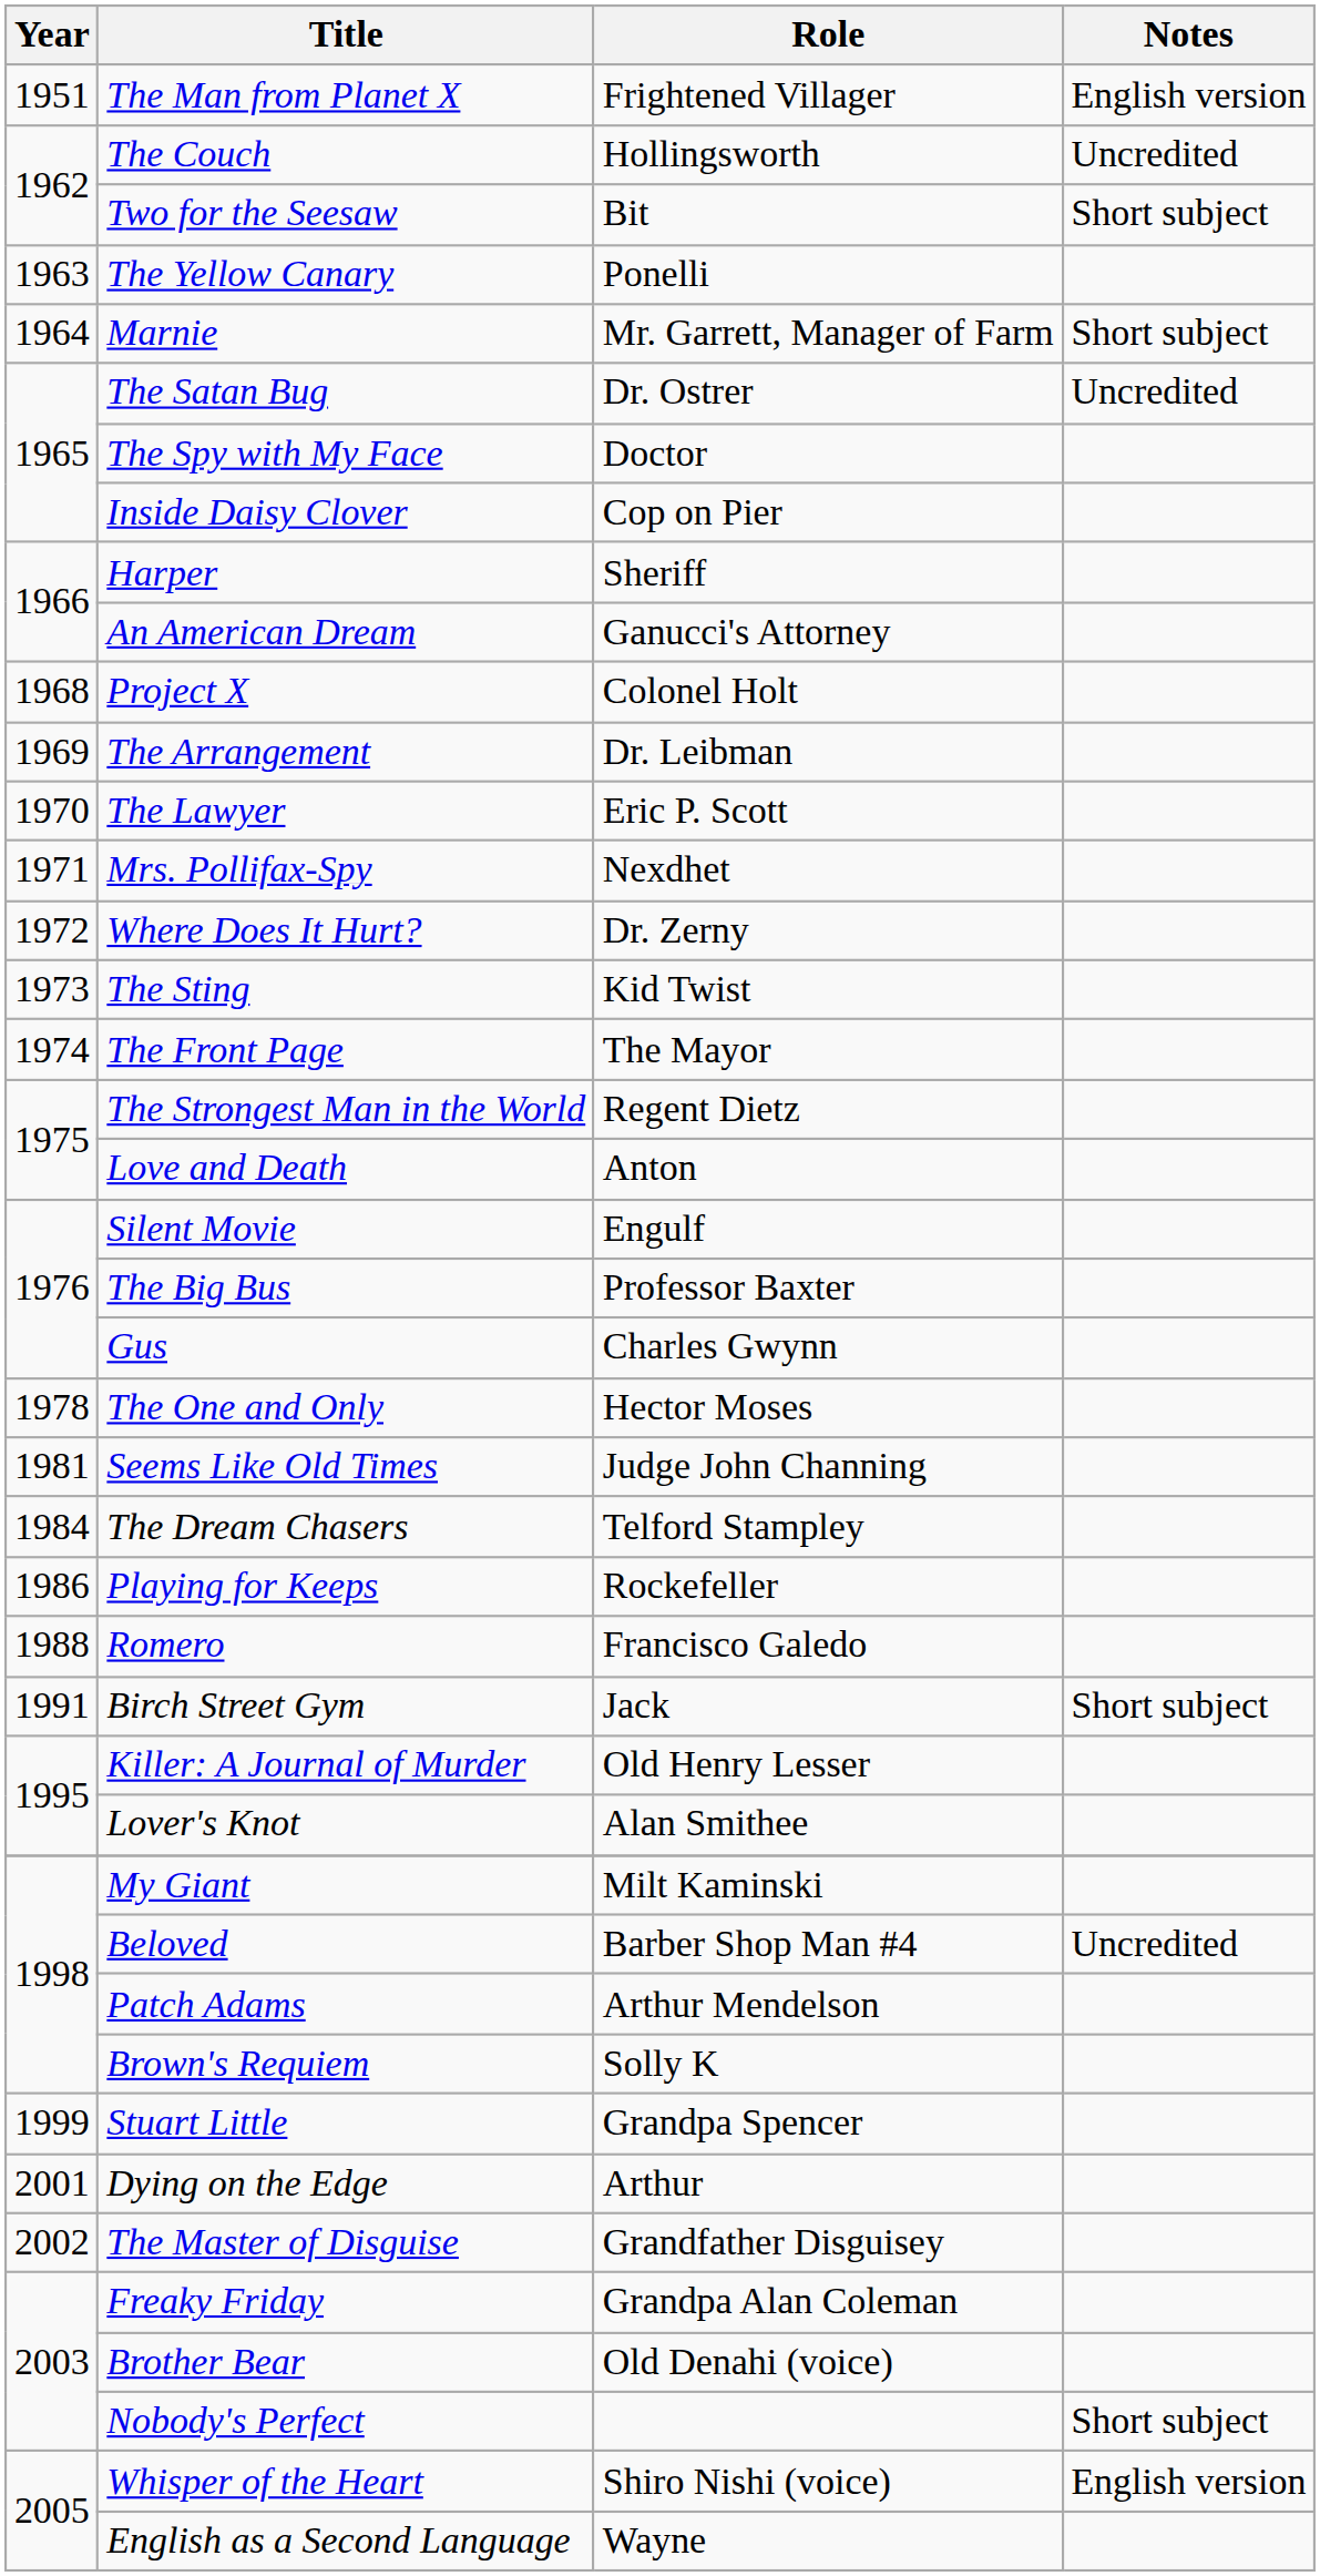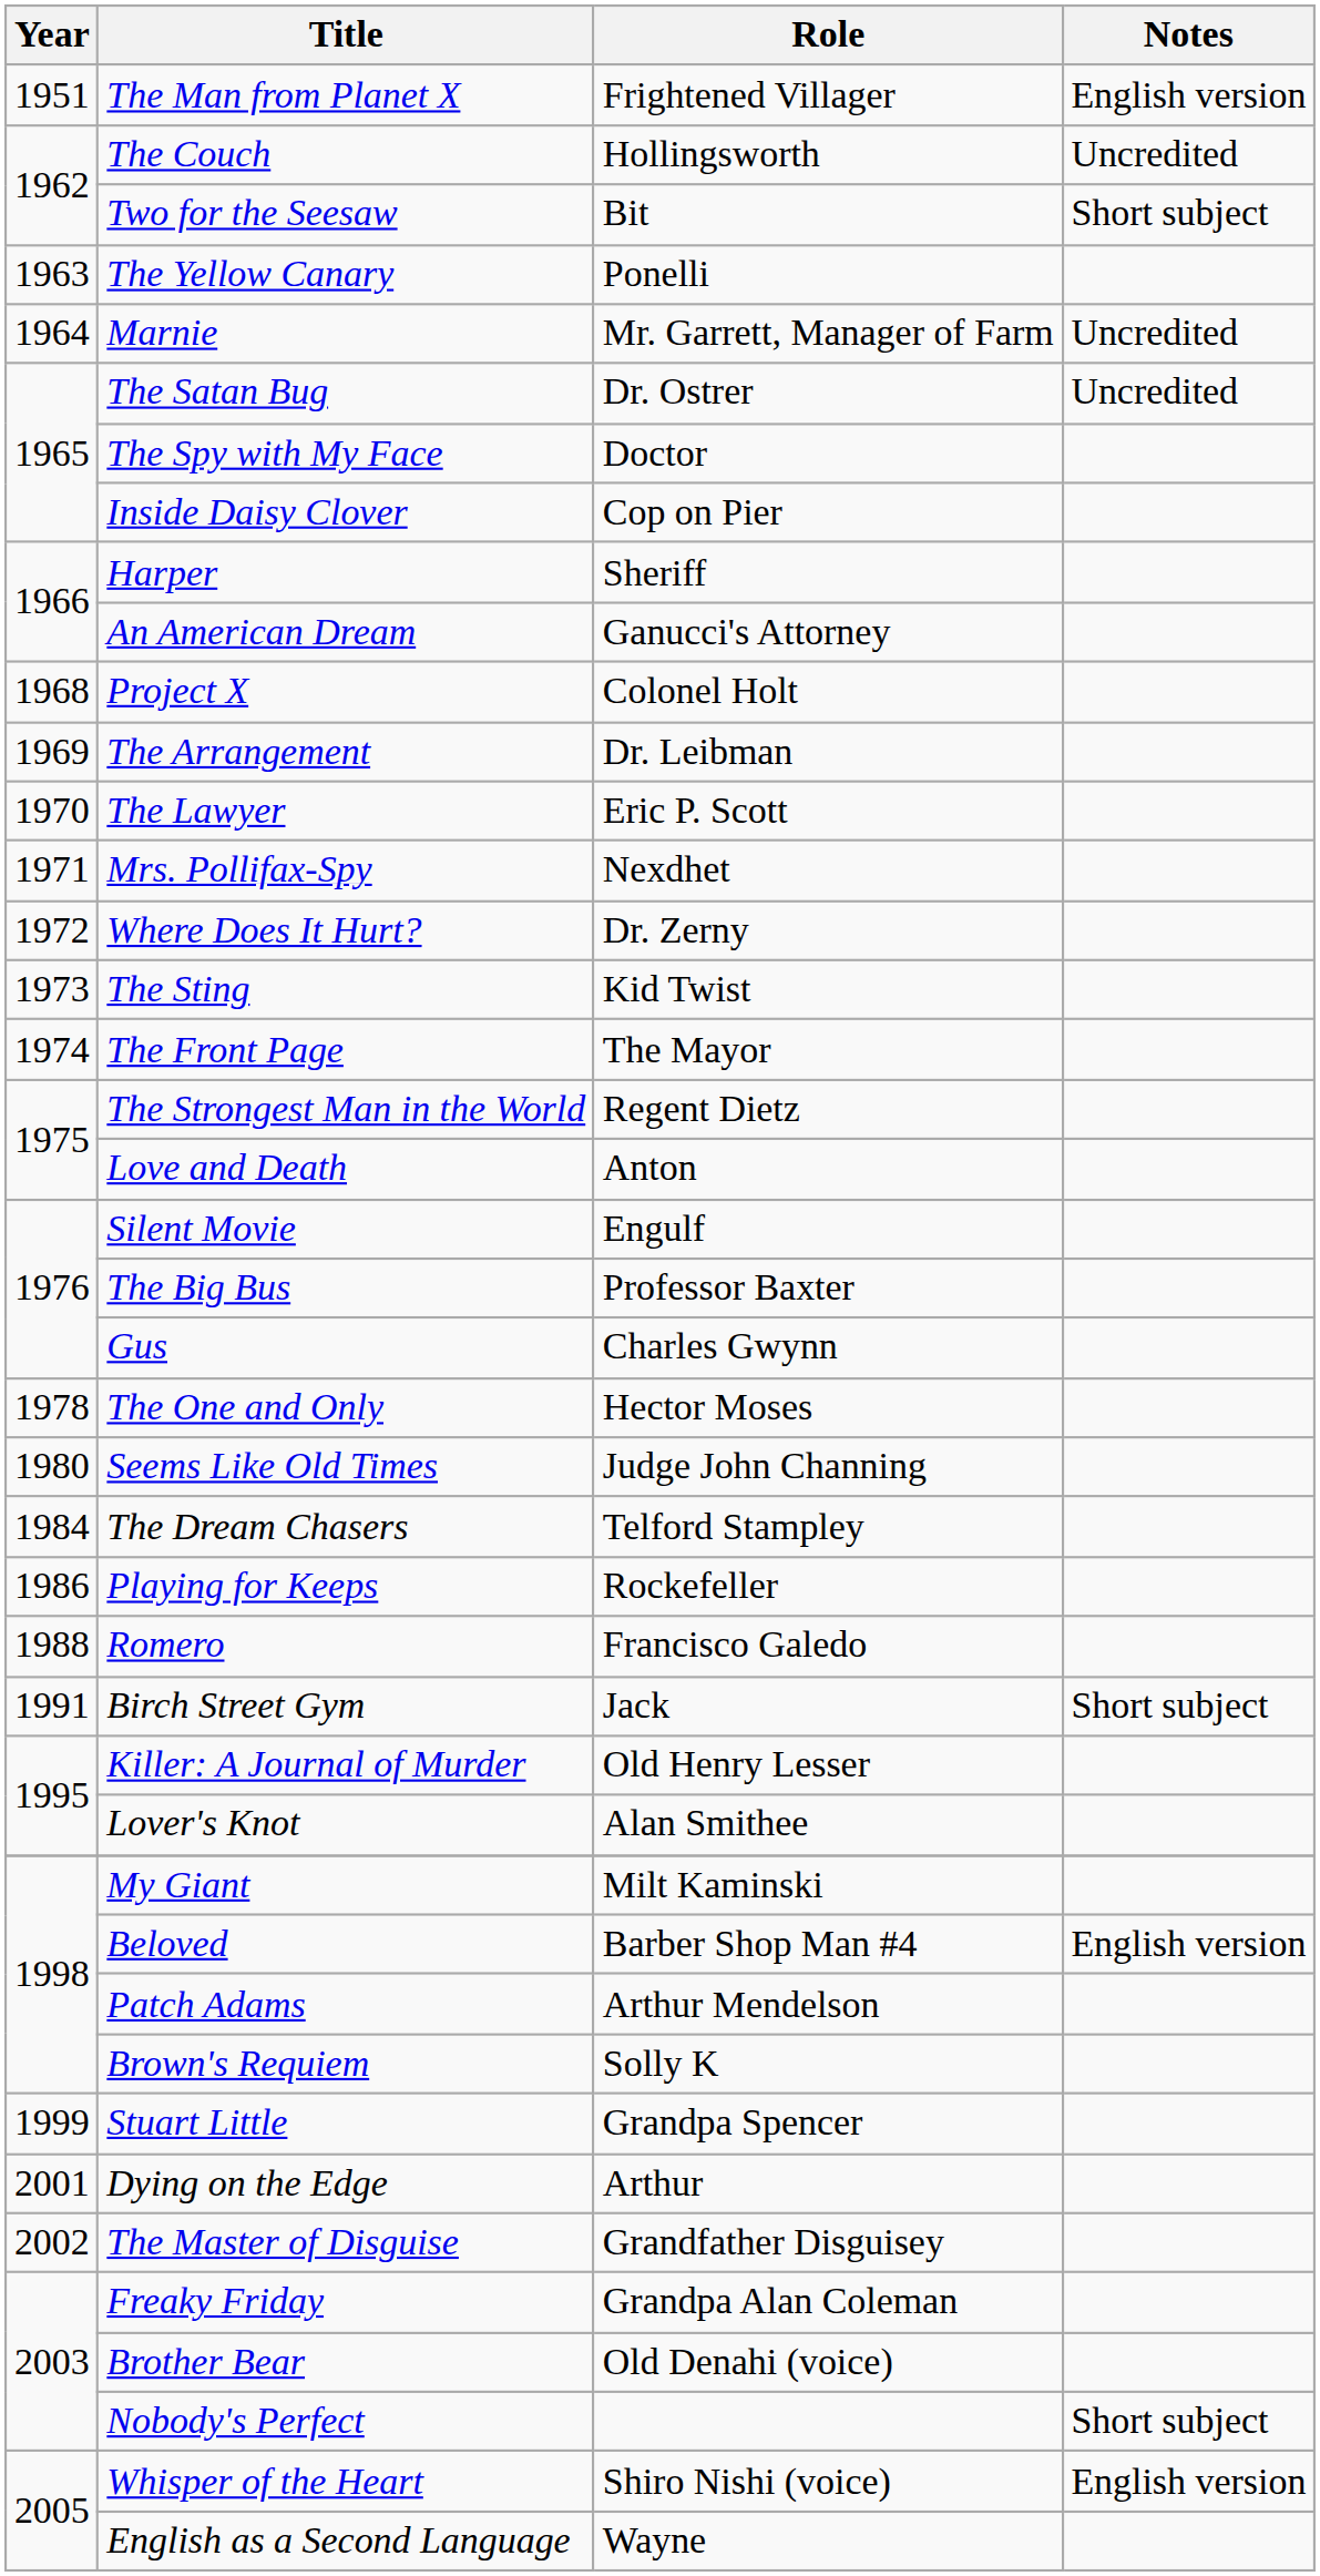Marnie | Notes: Short subject -> Uncredited
Seems Like Old Times | Year: 1981 -> 1980
Beloved | Notes: Uncredited -> English version
